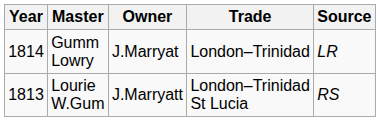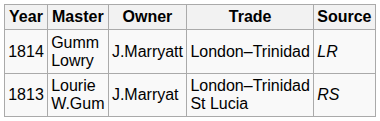Gumm Lowry | Owner: J.Marryat -> J.Marryatt
Lourie W.Gum | Owner: J.Marryatt -> J.Marryat
